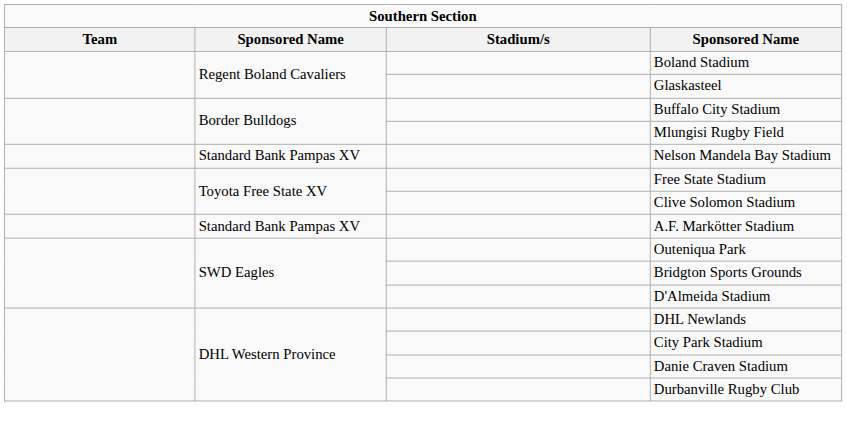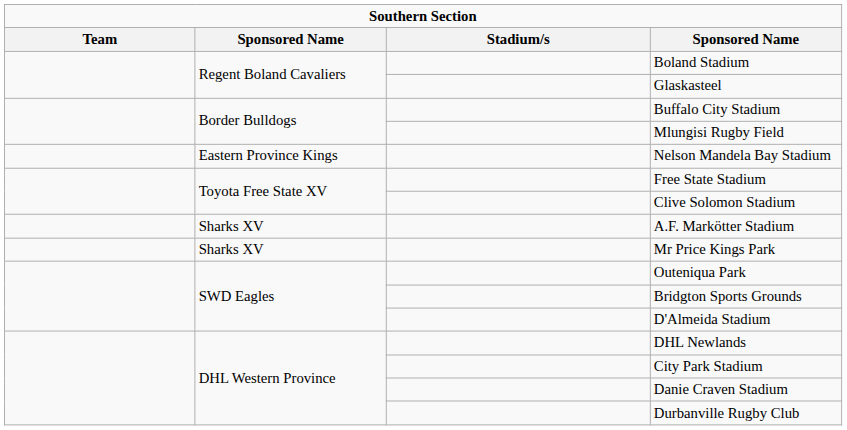Nelson Mandela Bay Stadium | column 2: Standard Bank Pampas XV -> Eastern Province Kings
A.F. Markötter Stadium | column 2: Standard Bank Pampas XV -> Sharks XV
+ row: Sharks XV | Mr Price Kings Park
